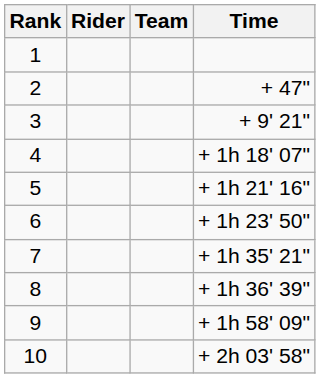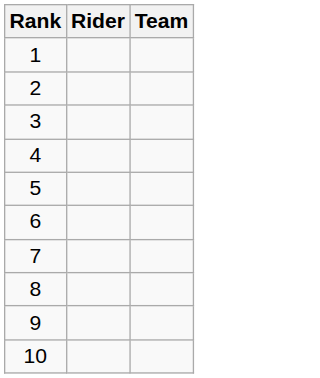- column: Time | + 47" | + 9' 21" | + 1h 18' 07" | + 1h 21' 16" | + 1h 23' 50" | + 1h 35' 21" | + 1h 36' 39" | + 1h 58' 09" | + 2h 03' 58"
